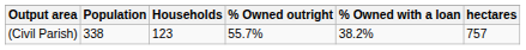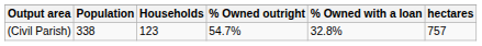(Civil Parish) | % Owned outright: 55.7% -> 54.7%
(Civil Parish) | % Owned with a loan: 38.2% -> 32.8%
